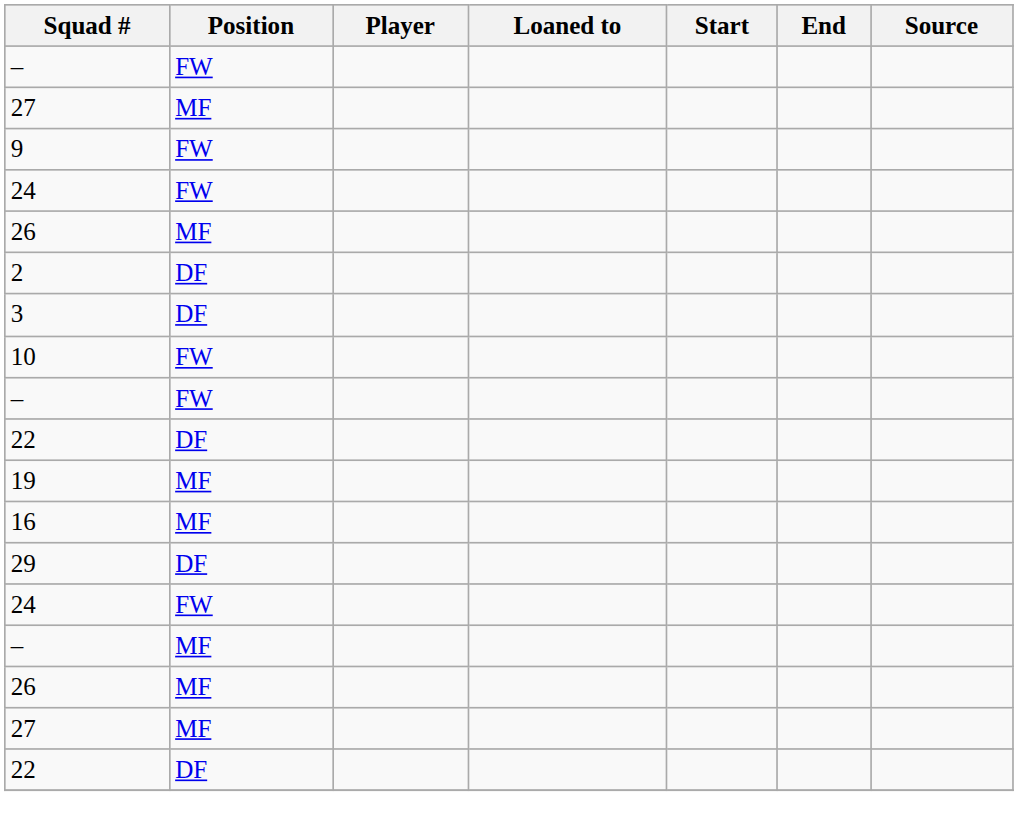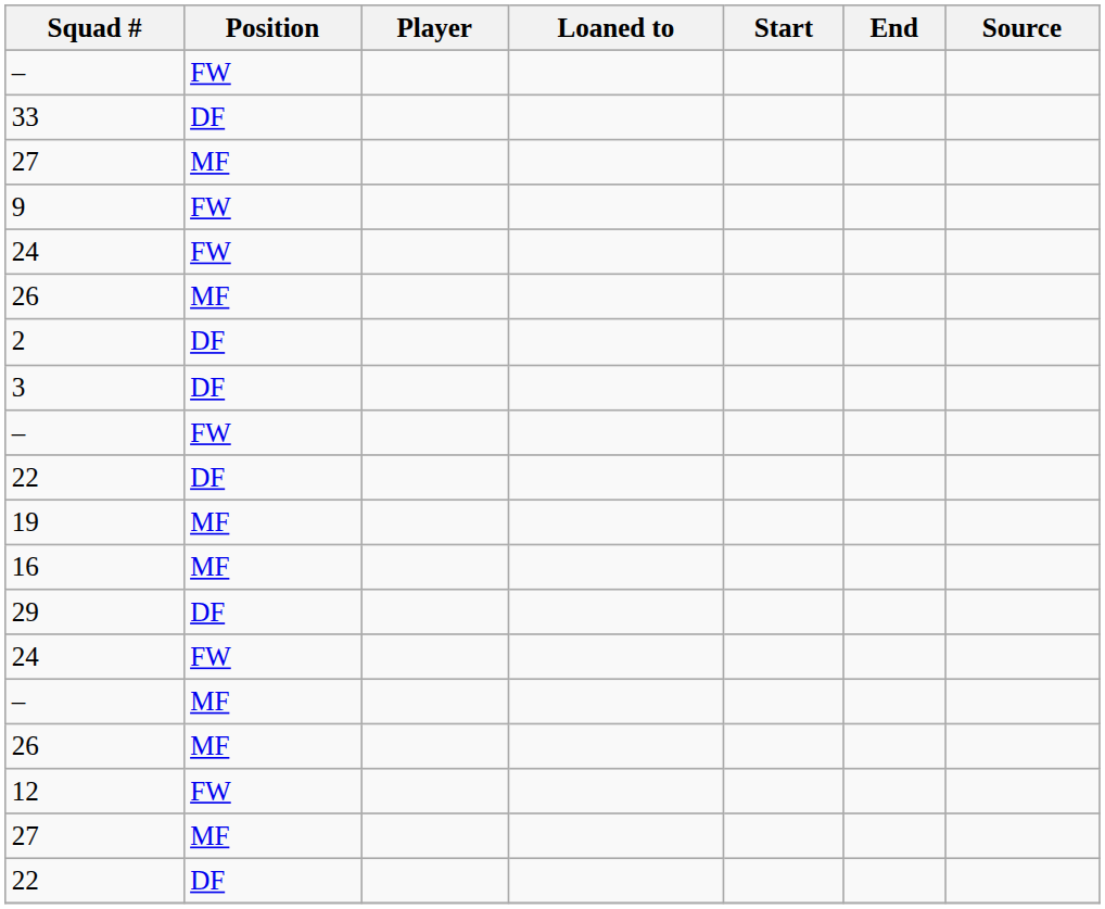+ row: 33 | DF
- row: 10 | FW
+ row: 12 | FW
